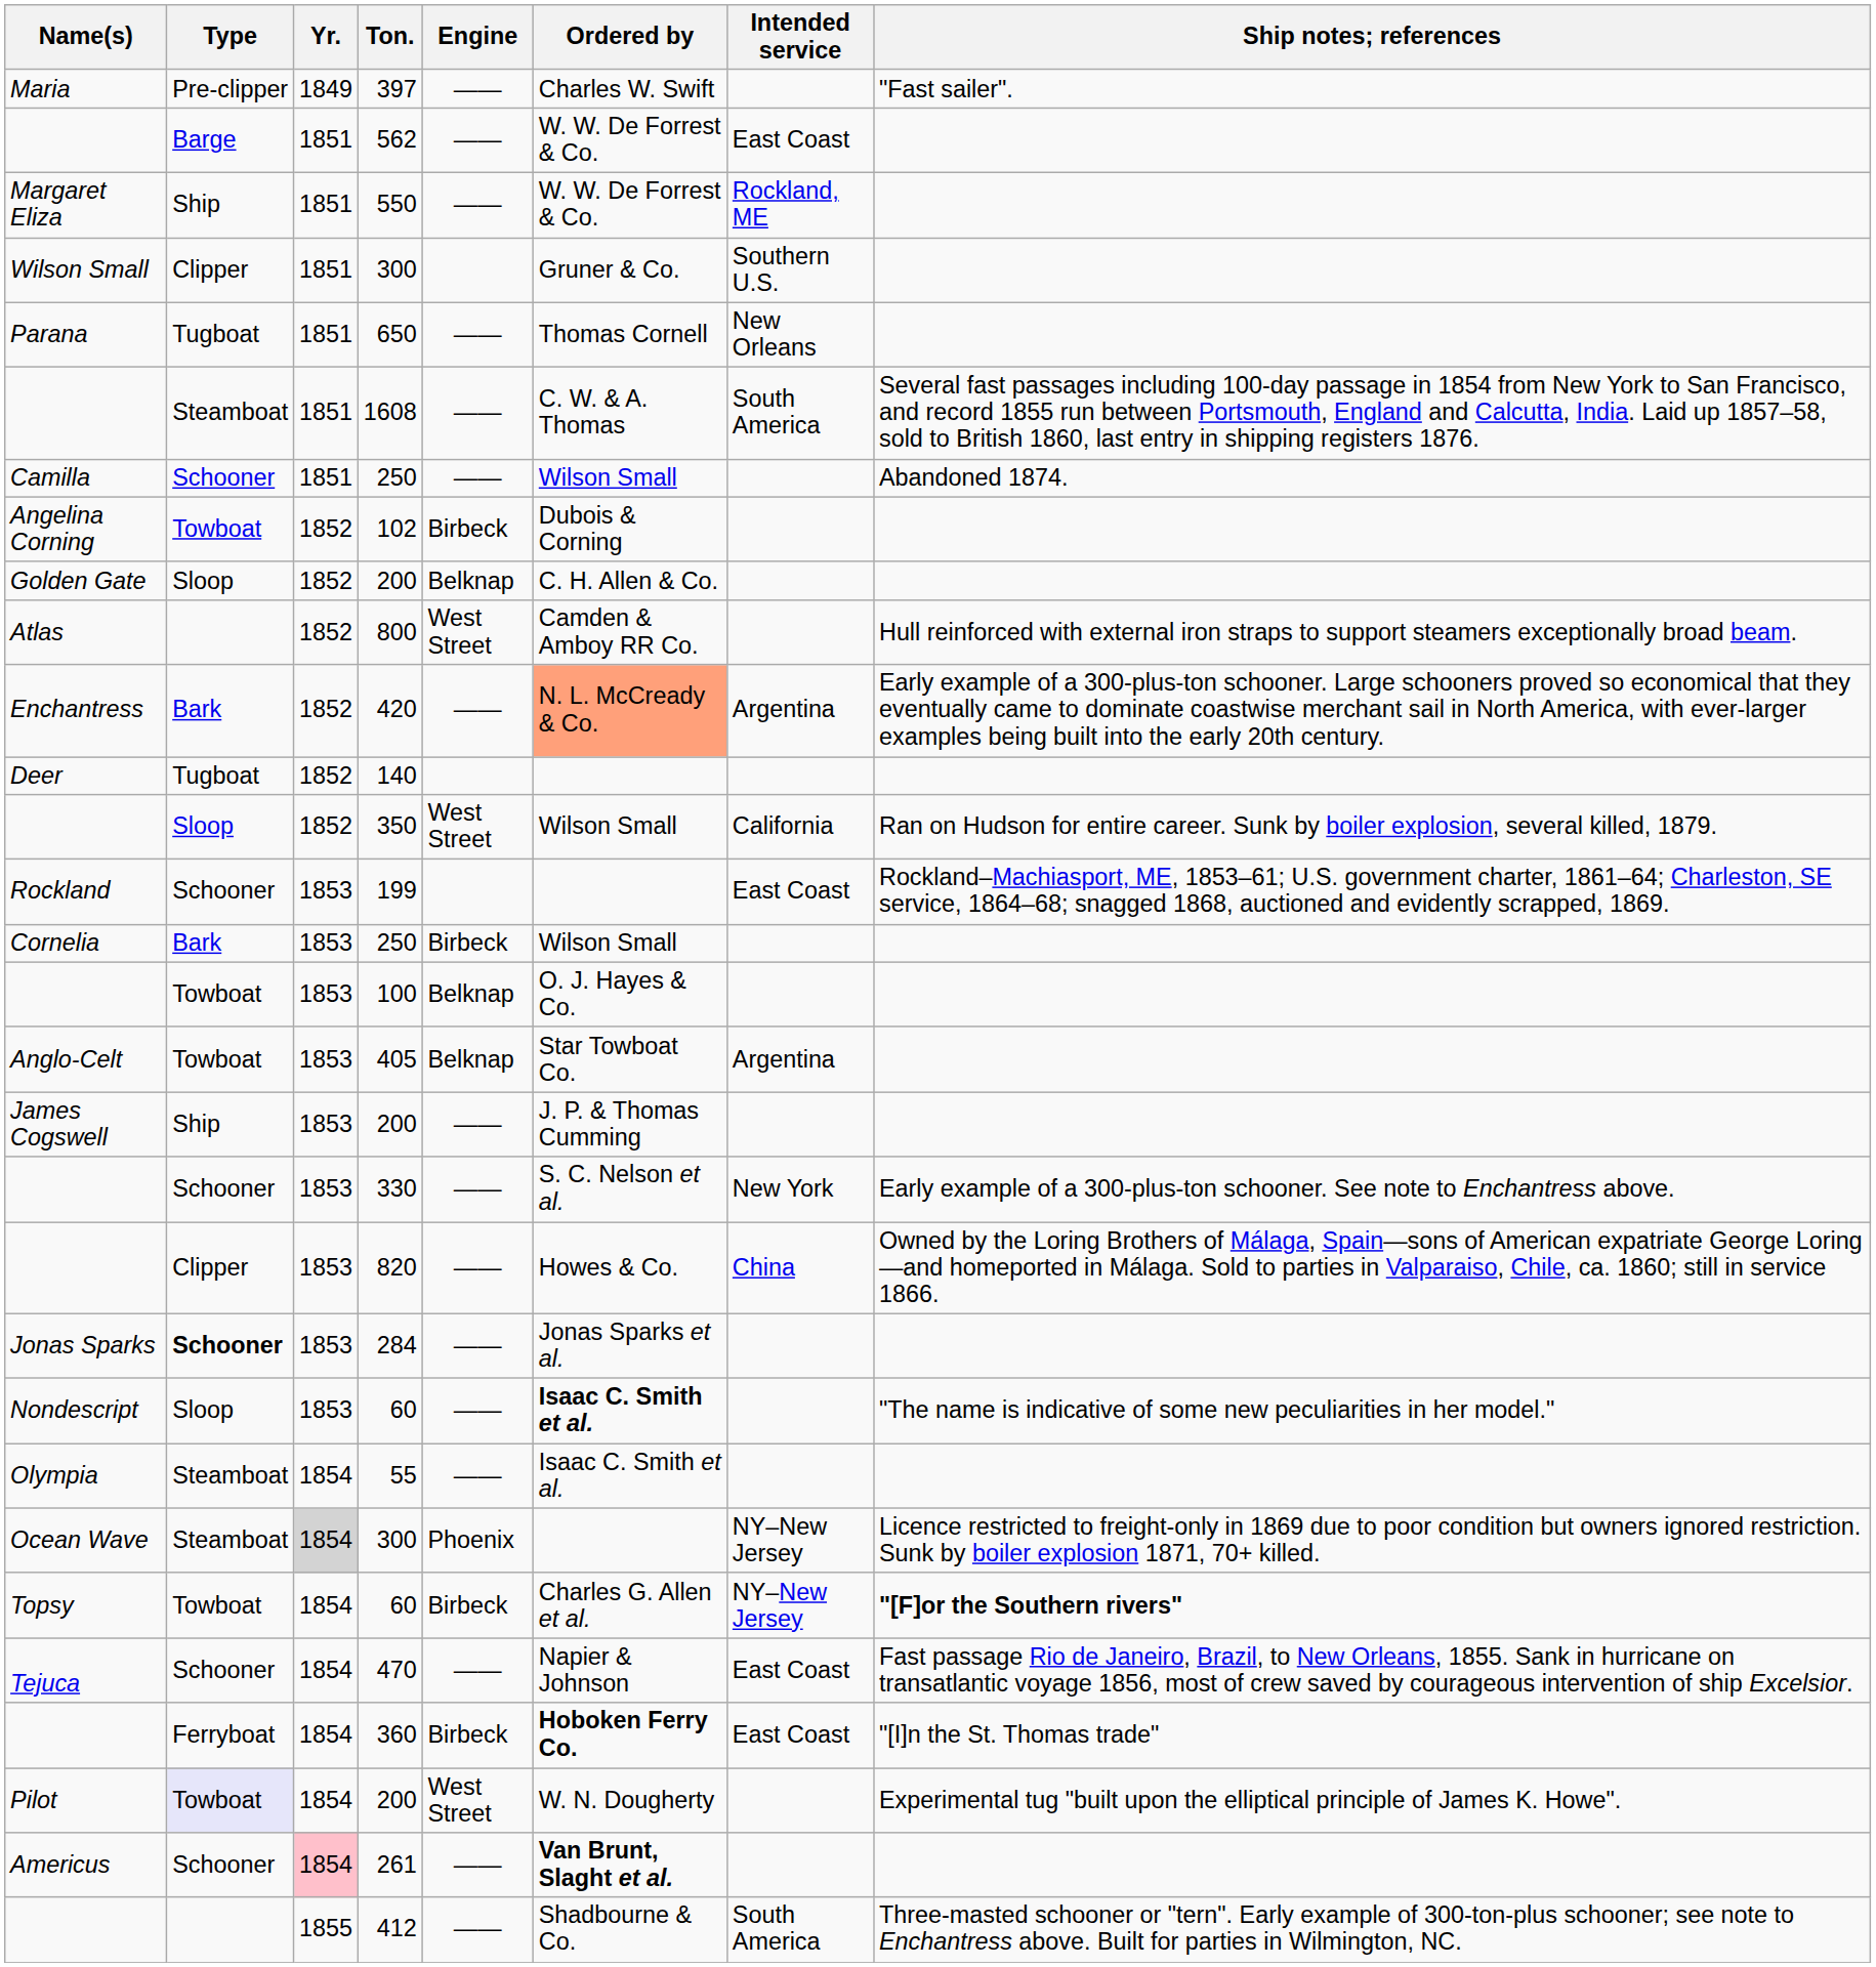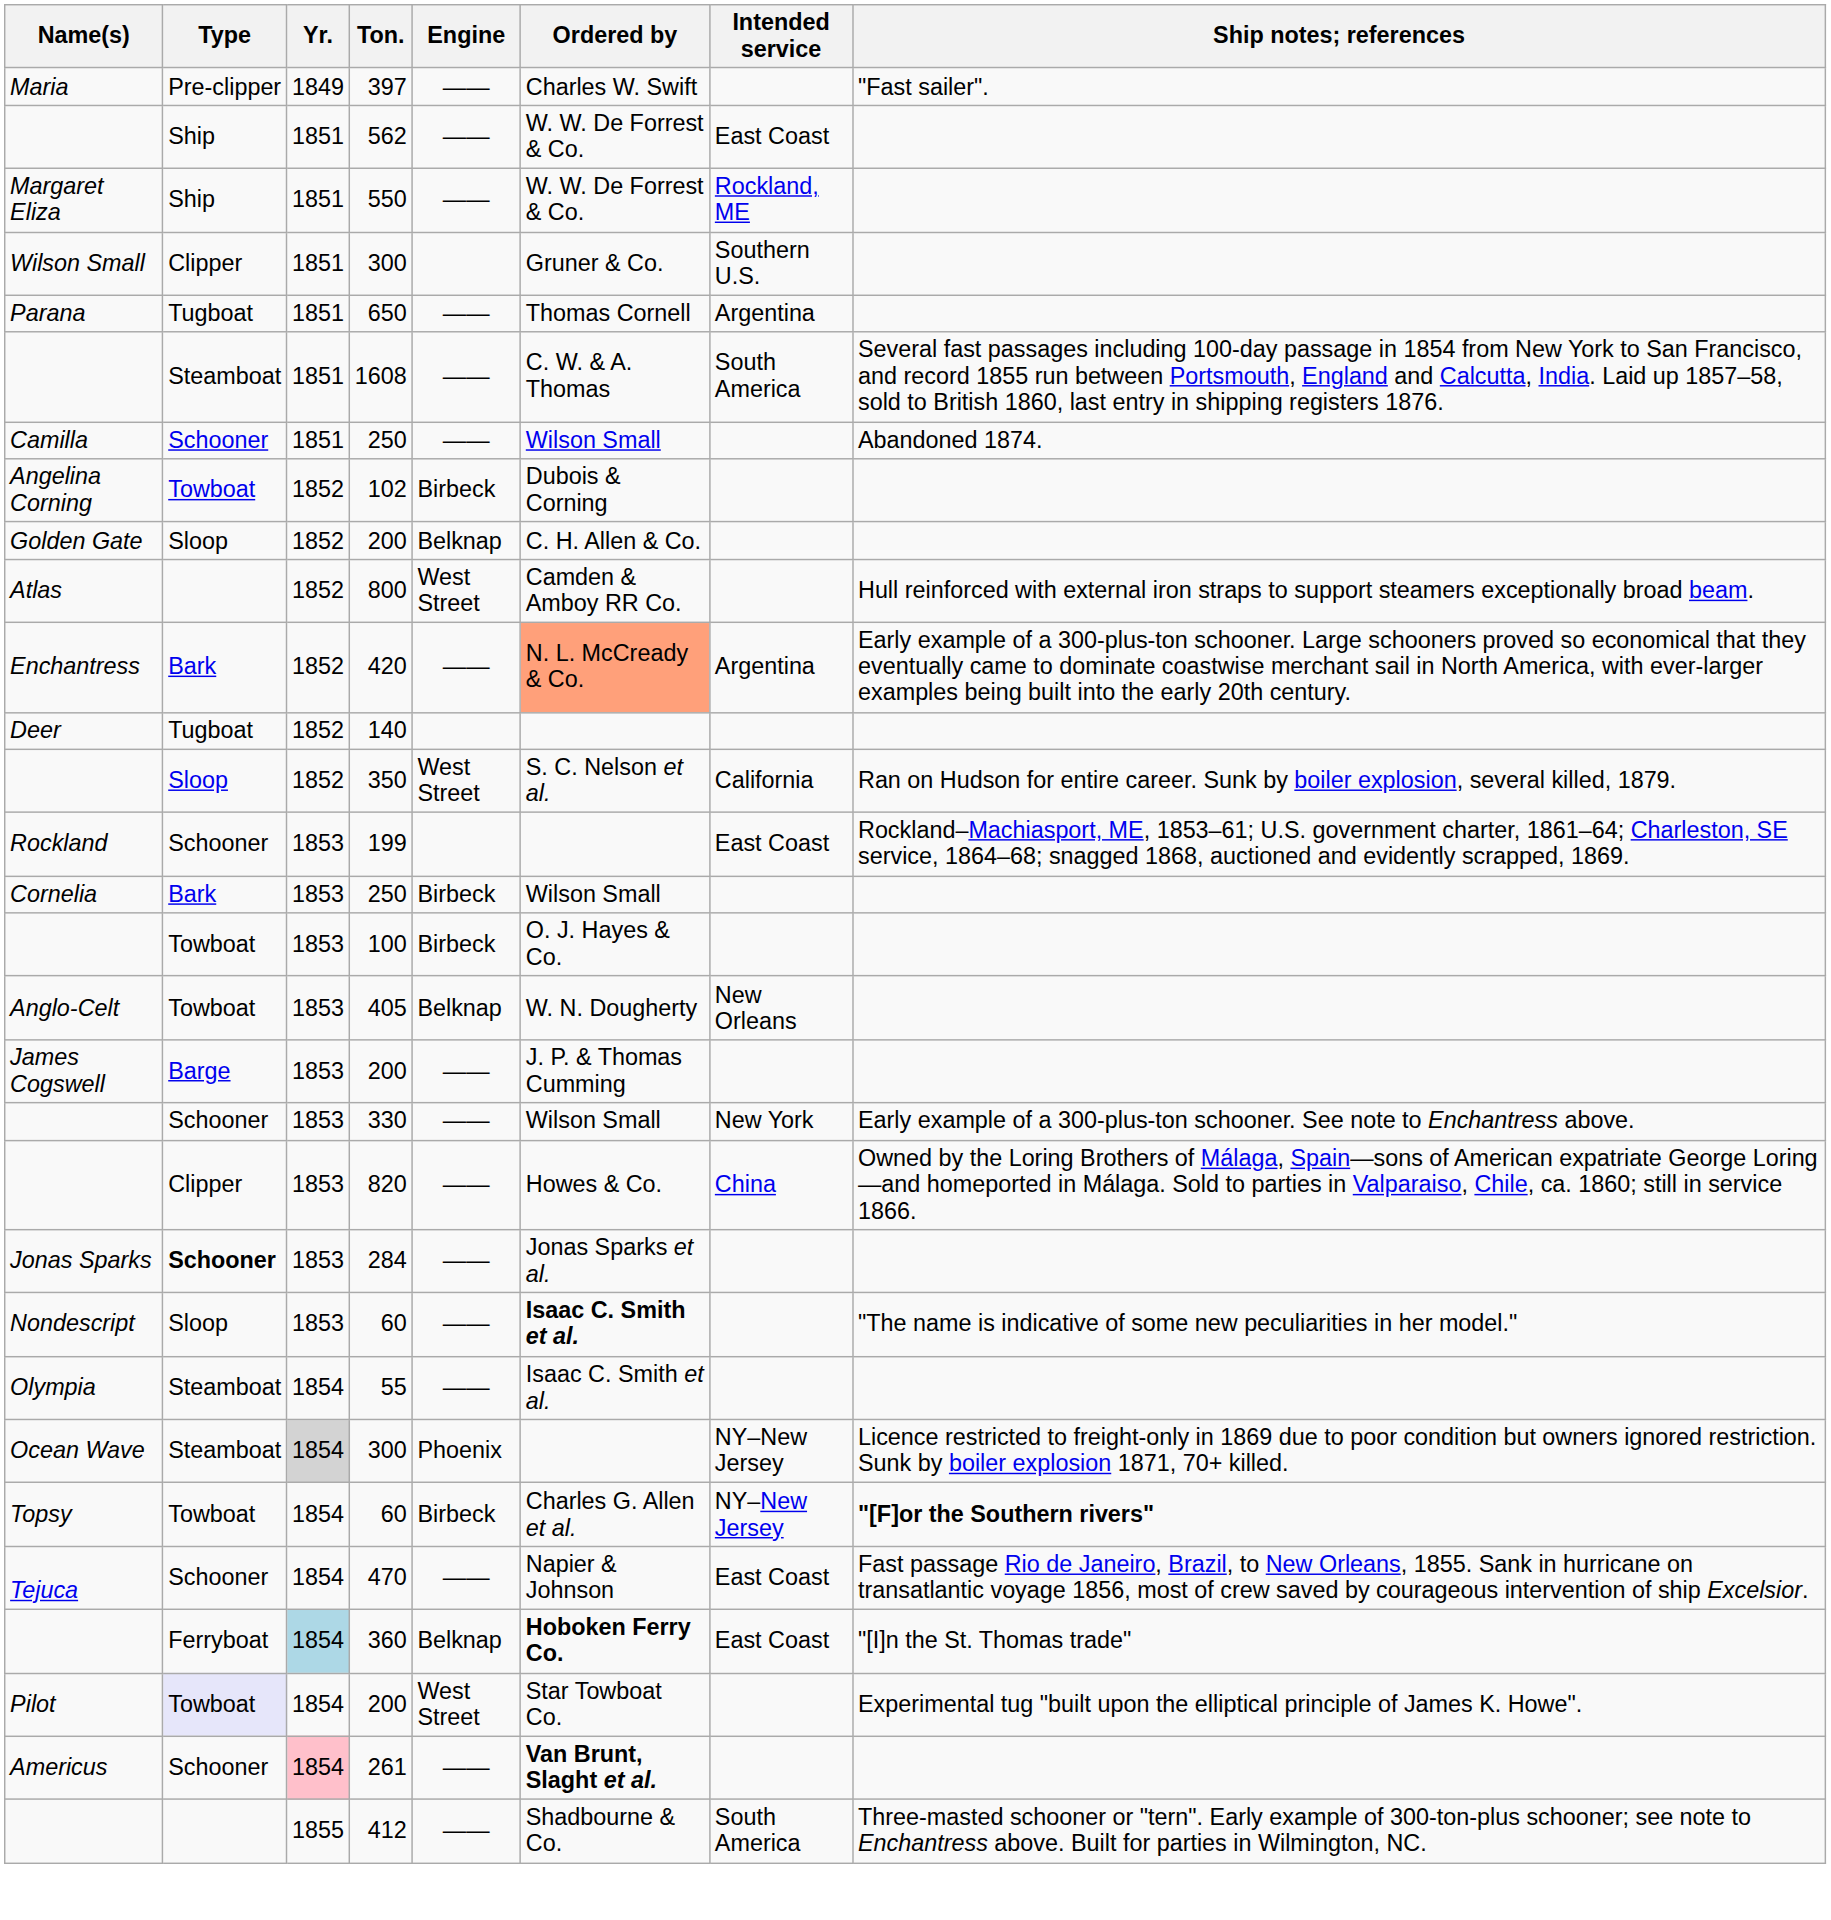562 | Type: Barge -> Ship
650 | Intended service: New Orleans -> Argentina
350 | Ordered by: Wilson Small -> S. C. Nelson et al.
100 | Engine: Belknap -> Birbeck
405 | Ordered by: Star Towboat Co. -> W. N. Dougherty
405 | Intended service: Argentina -> New Orleans
James Cogswell / 200 | Type: Ship -> Barge
330 | Ordered by: S. C. Nelson et al. -> Wilson Small
360 | Yr.: no background -> lightblue background
360 | Engine: Birbeck -> Belknap
Pilot / 200 | Ordered by: W. N. Dougherty -> Star Towboat Co.
